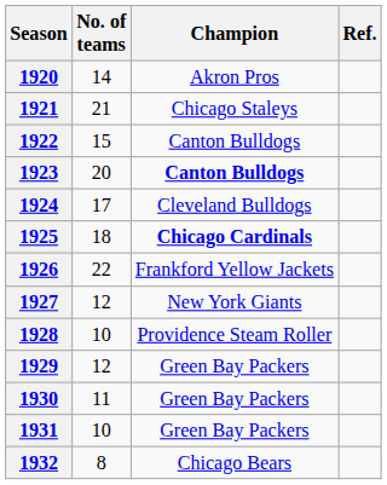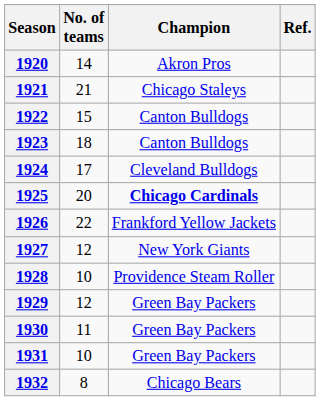1923 | No. of teams: 20 -> 18
1923 | Champion: bold -> normal
1925 | No. of teams: 18 -> 20
